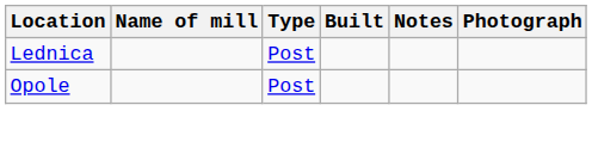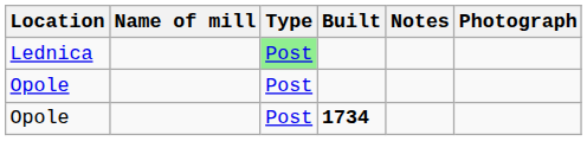Lednica | Type: no background -> lightgreen background
+ row: Opole | Post | 1734
